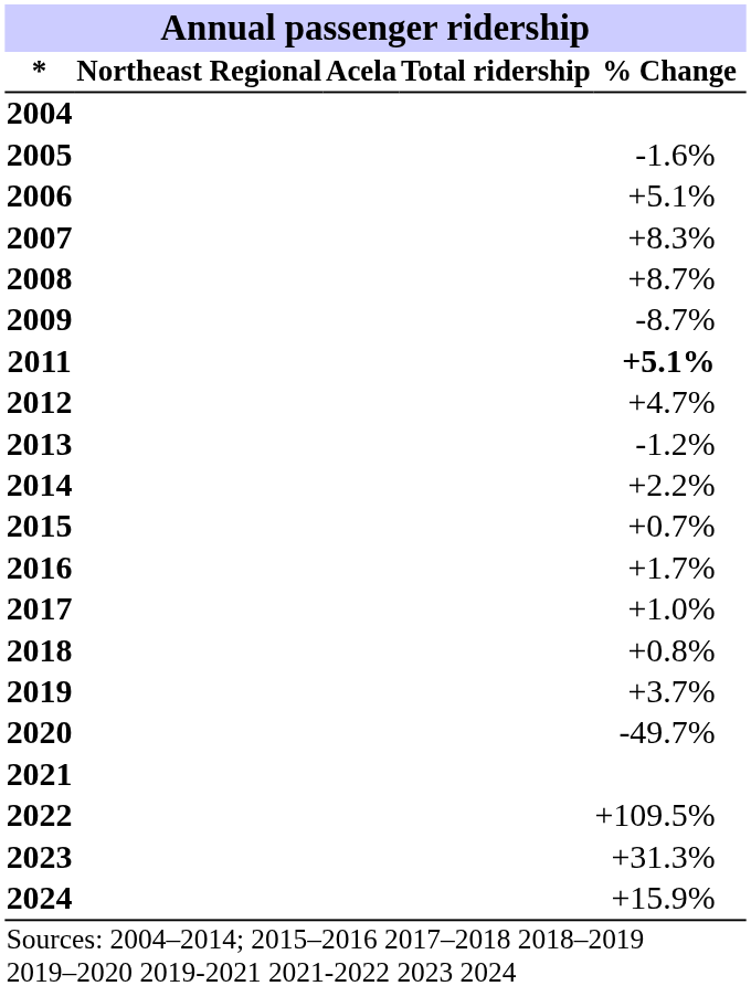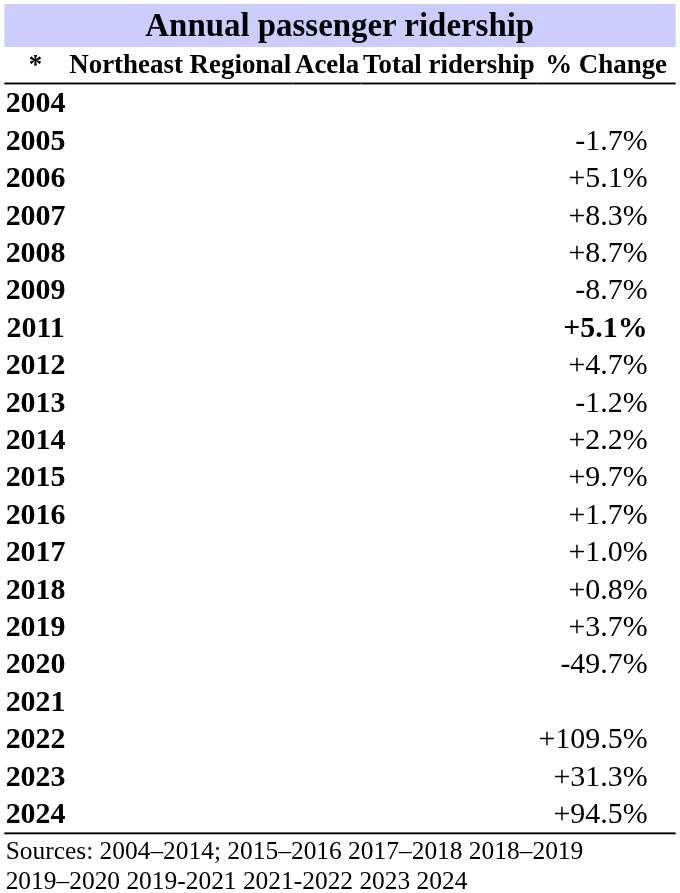2005 | % Change: -1.6% -> -1.7%
2015 | % Change: +0.7% -> +9.7%
2024 | % Change: +15.9% -> +94.5%
